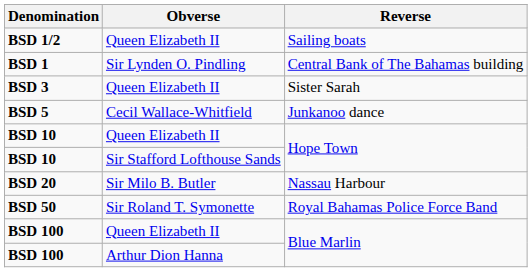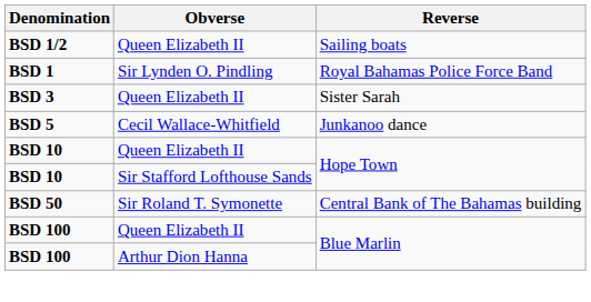BSD 1 | Reverse: Central Bank of The Bahamas building -> Royal Bahamas Police Force Band
- row: BSD 20 | Sir Milo B. Butler | Nassau Harbour
BSD 50 | Reverse: Royal Bahamas Police Force Band -> Central Bank of The Bahamas building
